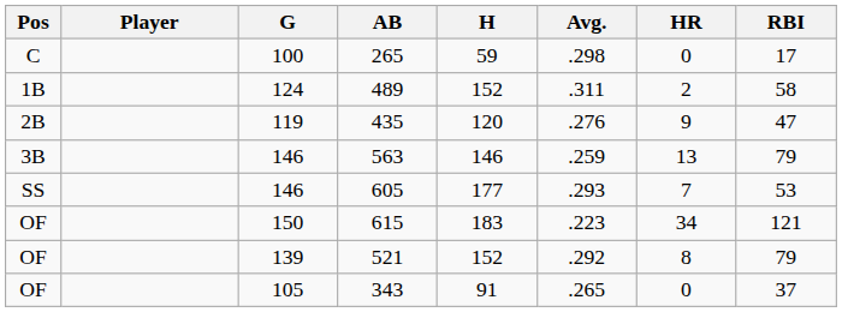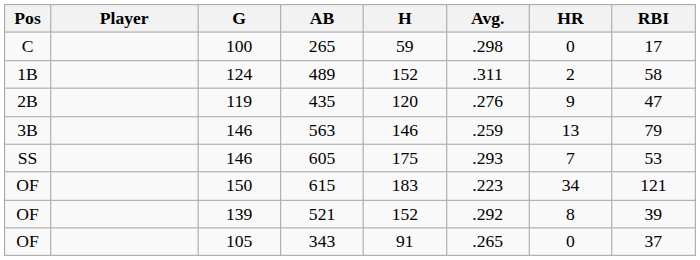605 | H: 177 -> 175
521 | RBI: 79 -> 39
